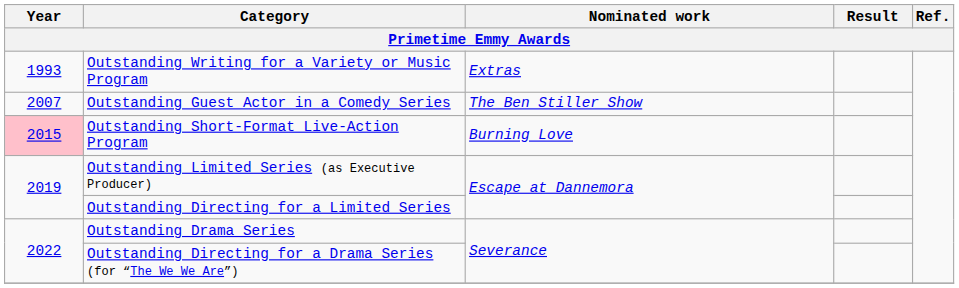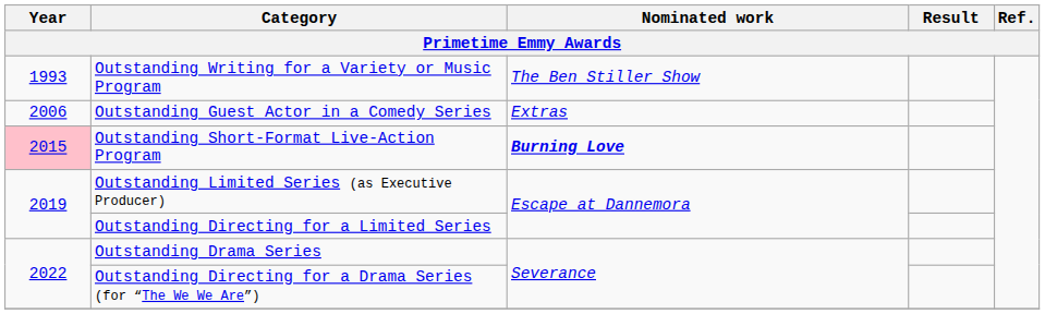Outstanding Writing for a Variety or Music Program | Nominated work: Extras -> The Ben Stiller Show
Outstanding Guest Actor in a Comedy Series | Year: 2007 -> 2006
Outstanding Guest Actor in a Comedy Series | Nominated work: The Ben Stiller Show -> Extras
Outstanding Short-Format Live-Action Program | Nominated work: normal -> bold
